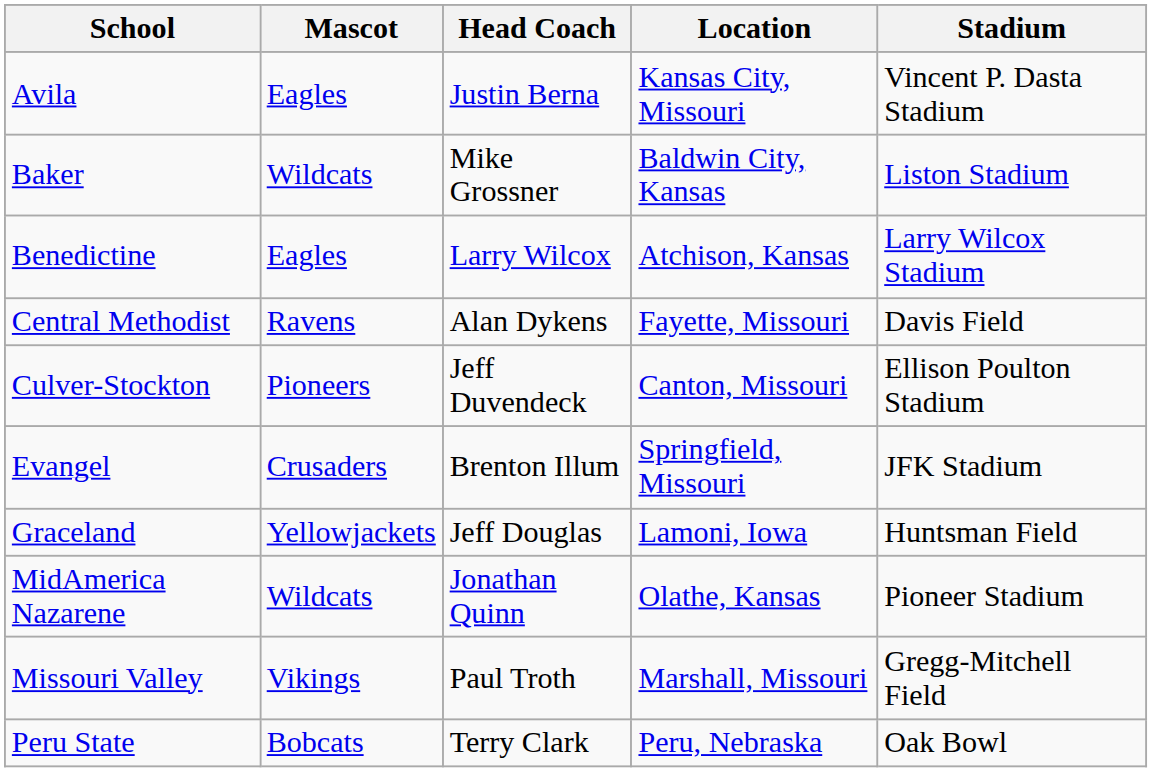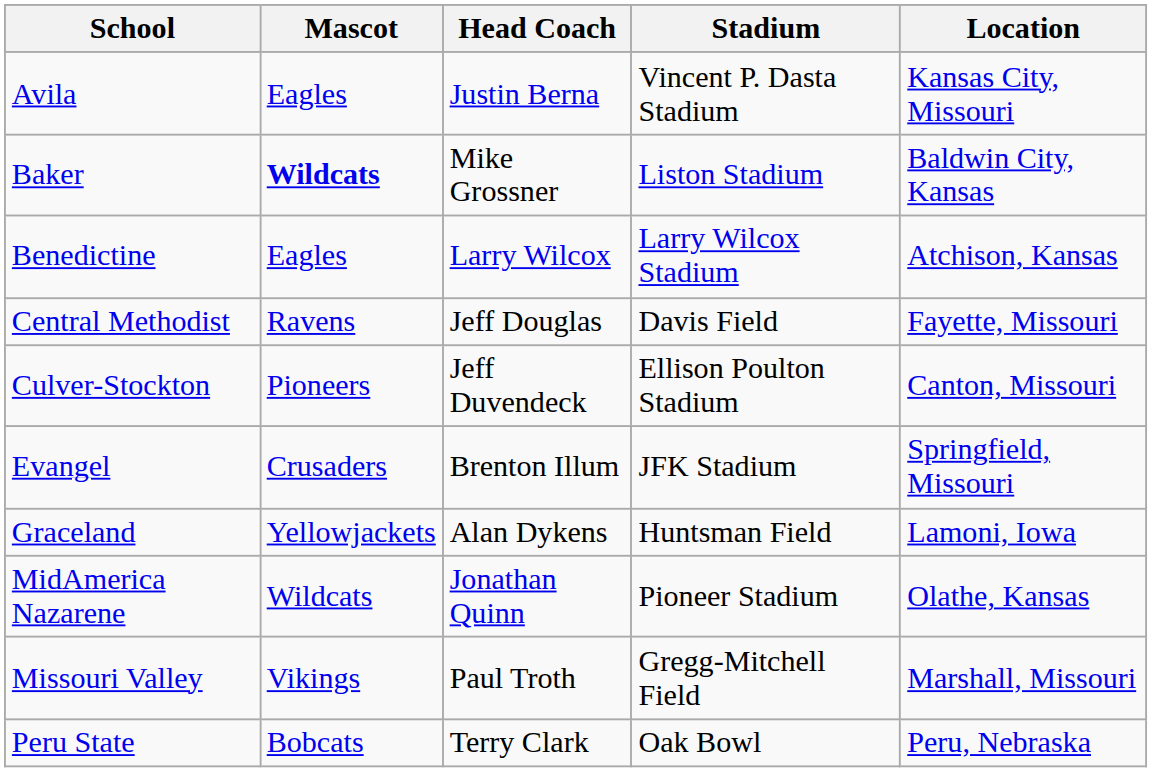columns swapped: Location <-> Stadium
Baker | Mascot: normal -> bold
Central Methodist | Head Coach: Alan Dykens -> Jeff Douglas
Graceland | Head Coach: Jeff Douglas -> Alan Dykens
